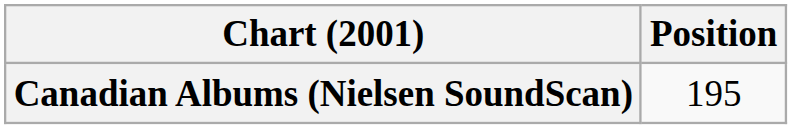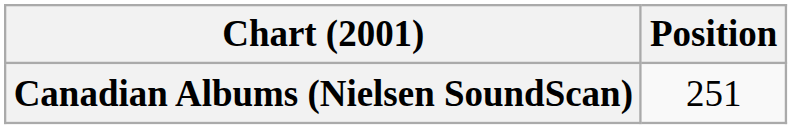Canadian Albums (Nielsen SoundScan) | Position: 195 -> 251
